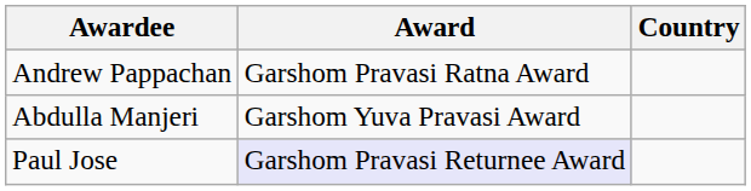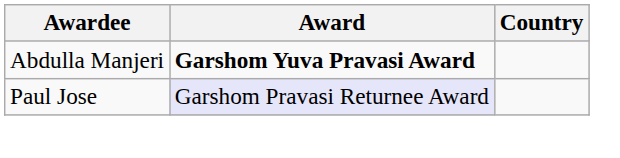- row: Andrew Pappachan | Garshom Pravasi Ratna Award
Abdulla Manjeri | Award: normal -> bold
